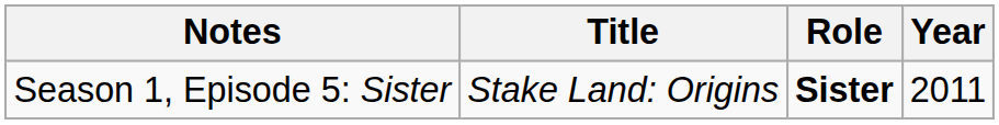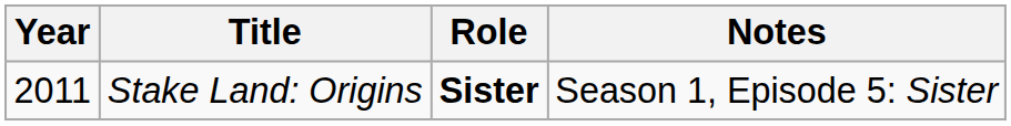columns swapped: Year <-> Notes
